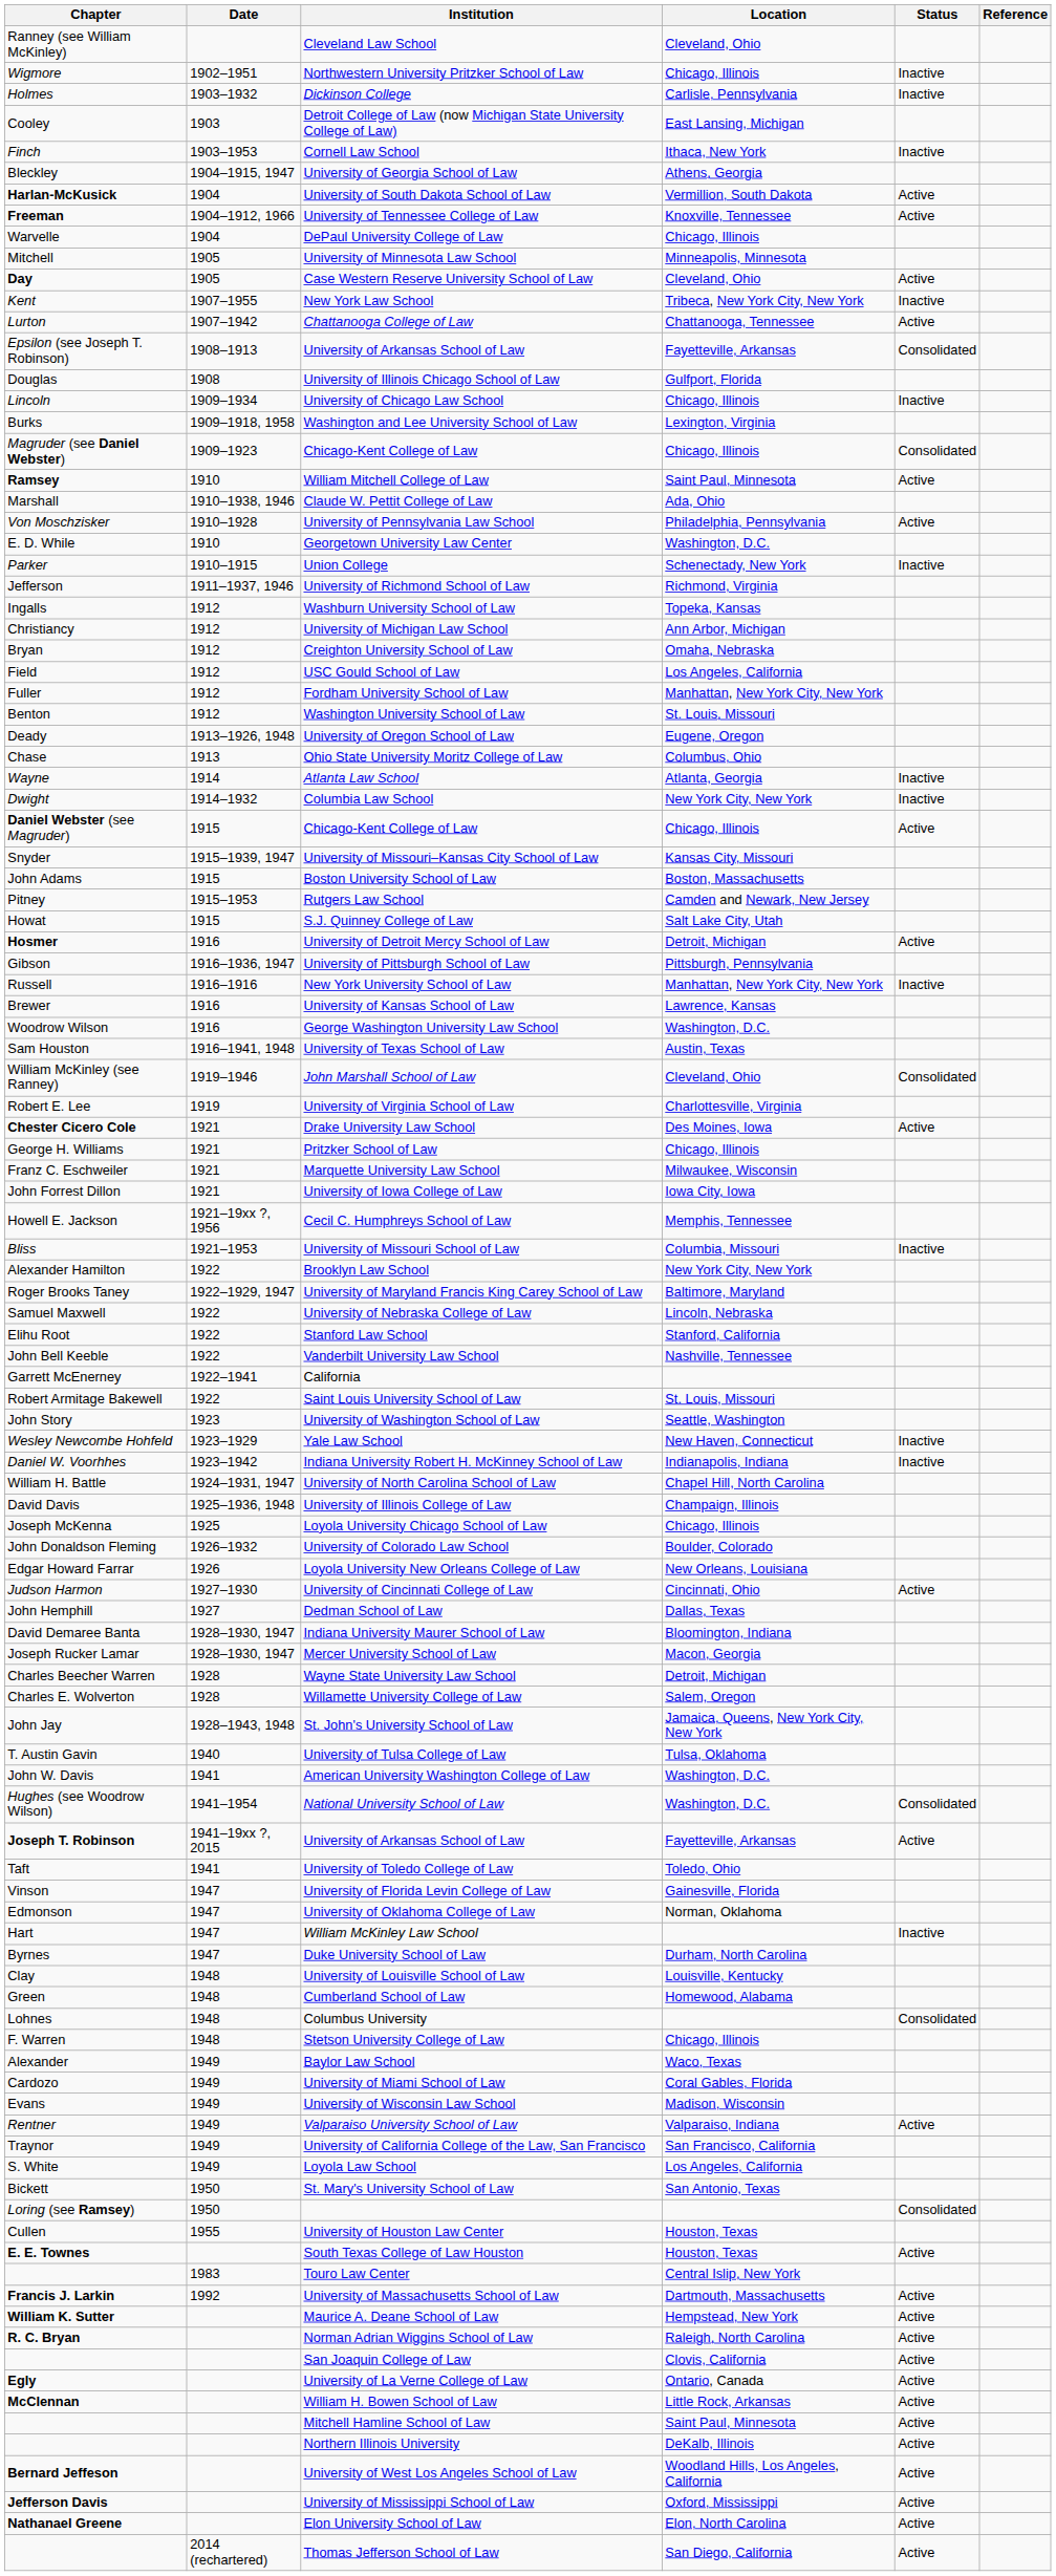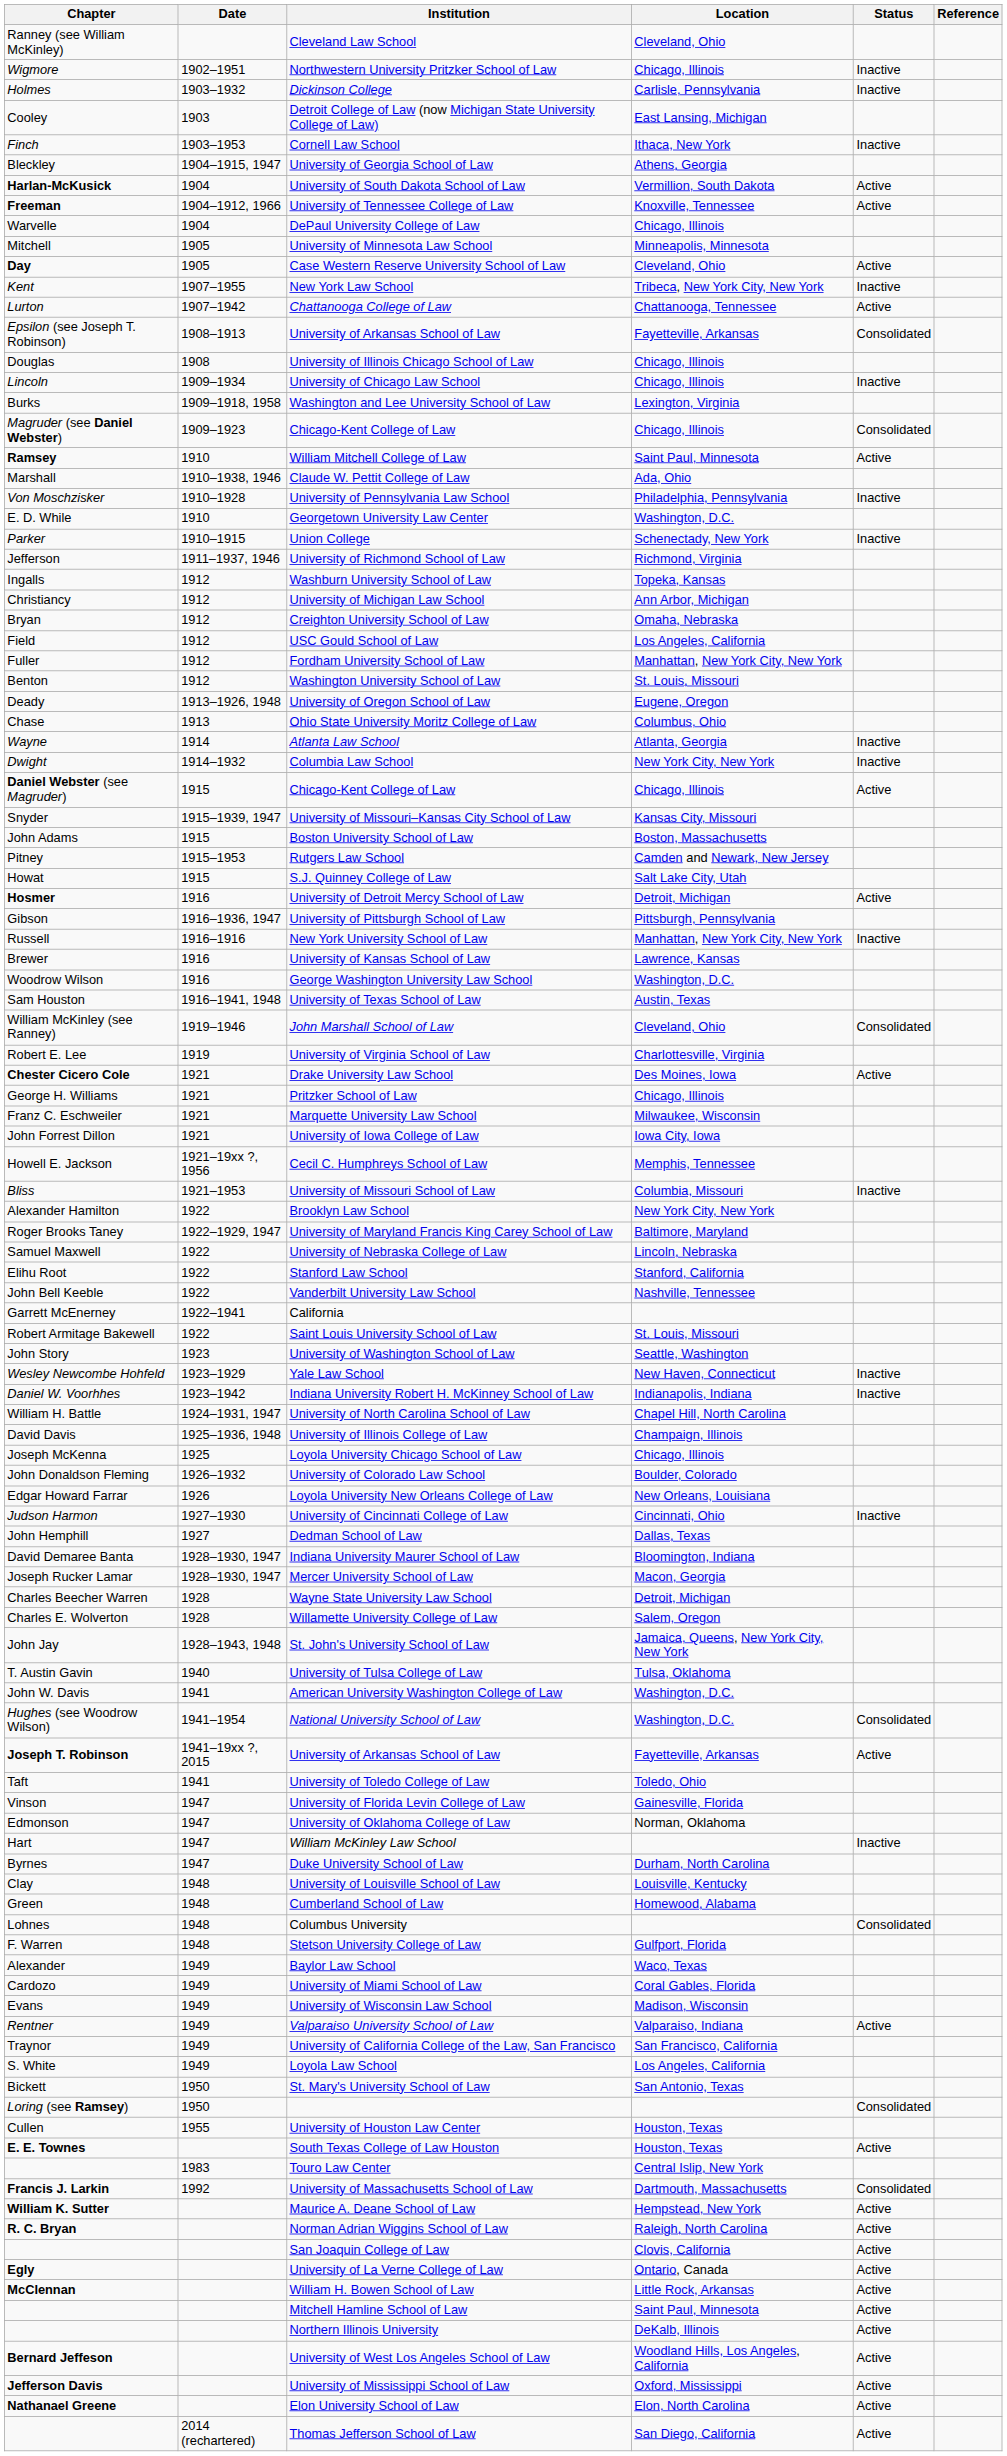University of Illinois Chicago School of Law | Location: Gulfport, Florida -> Chicago, Illinois
University of Pennsylvania Law School | Status: Active -> Inactive
University of Cincinnati College of Law | Status: Active -> Inactive
Stetson University College of Law | Location: Chicago, Illinois -> Gulfport, Florida
University of Massachusetts School of Law | Status: Active -> Consolidated
